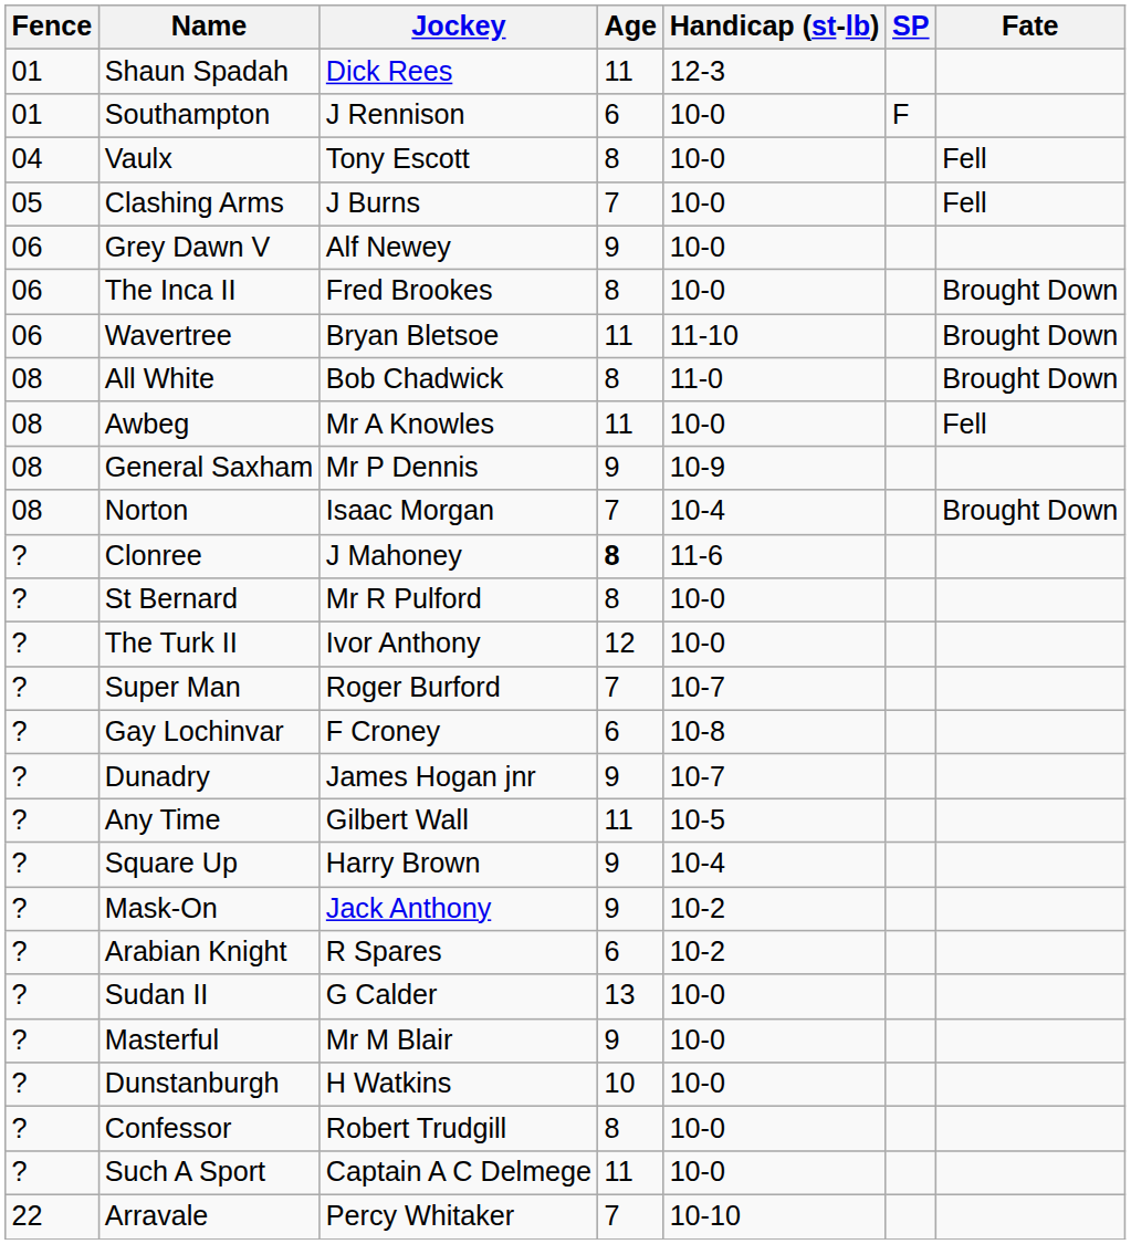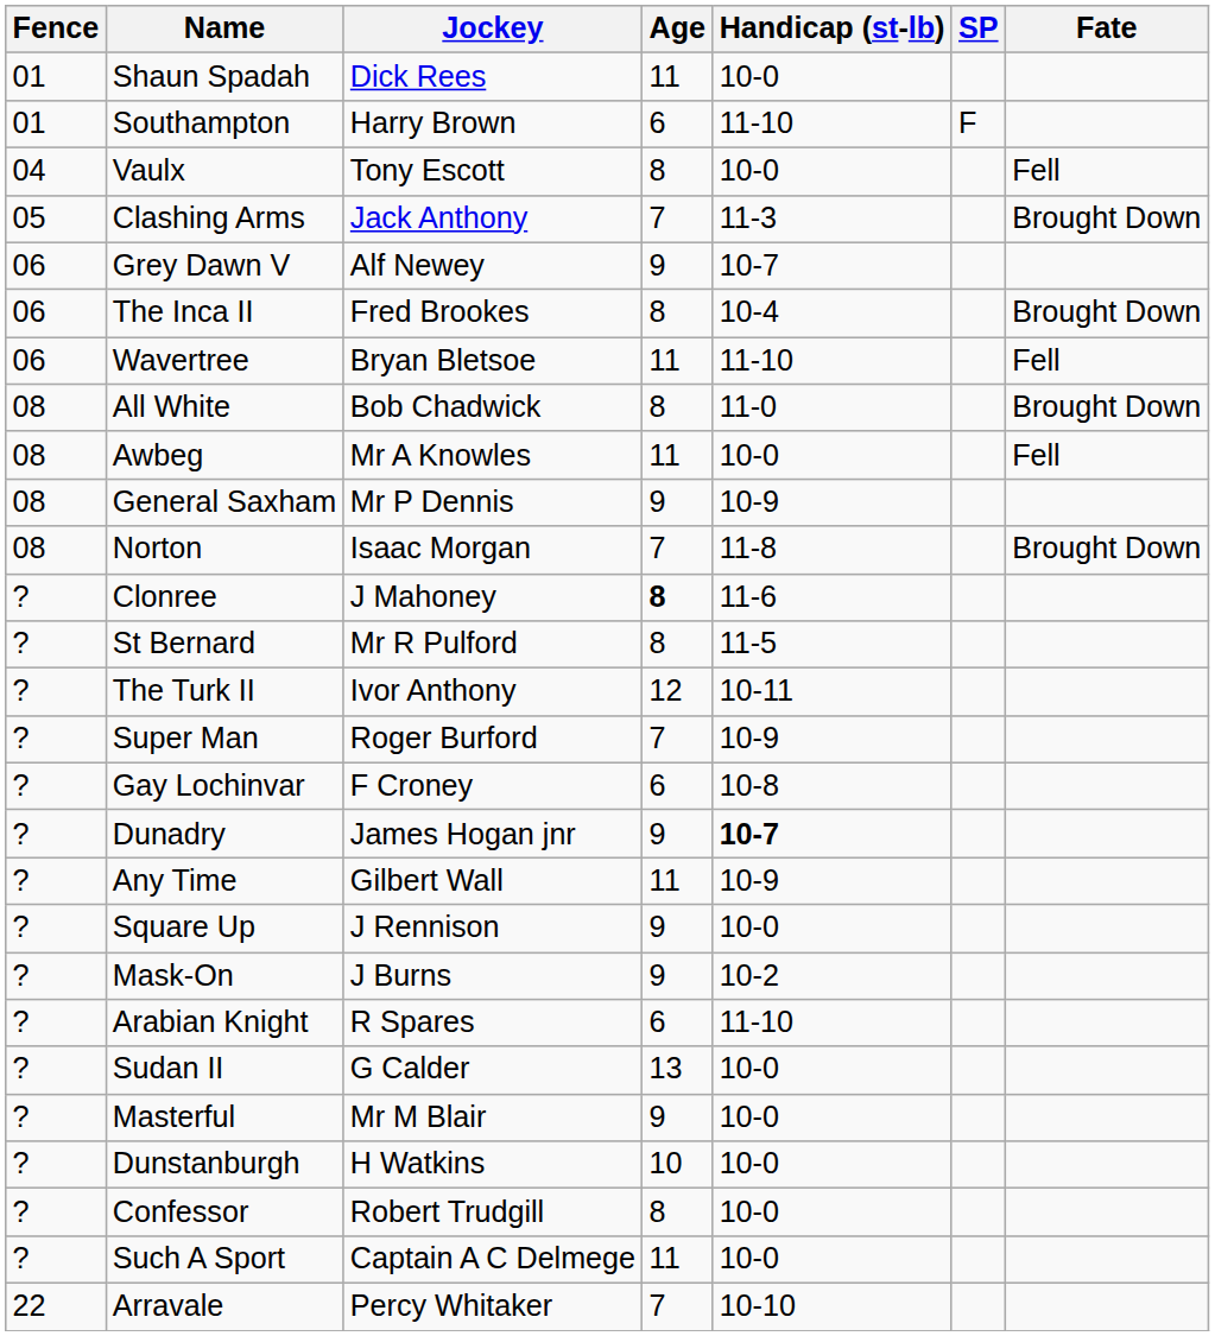Shaun Spadah | Handicap (st-lb): 12-3 -> 10-0
Southampton | Jockey: J Rennison -> Harry Brown
Southampton | Handicap (st-lb): 10-0 -> 11-10
Clashing Arms | Jockey: J Burns -> Jack Anthony
Clashing Arms | Handicap (st-lb): 10-0 -> 11-3
Clashing Arms | Fate: Fell -> Brought Down
Grey Dawn V | Handicap (st-lb): 10-0 -> 10-7
The Inca II | Handicap (st-lb): 10-0 -> 10-4
Wavertree | Fate: Brought Down -> Fell
Norton | Handicap (st-lb): 10-4 -> 11-8
St Bernard | Handicap (st-lb): 10-0 -> 11-5
The Turk II | Handicap (st-lb): 10-0 -> 10-11
Super Man | Handicap (st-lb): 10-7 -> 10-9
Dunadry | Handicap (st-lb): normal -> bold
Any Time | Handicap (st-lb): 10-5 -> 10-9
Square Up | Jockey: Harry Brown -> J Rennison
Square Up | Handicap (st-lb): 10-4 -> 10-0
Mask-On | Jockey: Jack Anthony -> J Burns
Arabian Knight | Handicap (st-lb): 10-2 -> 11-10
